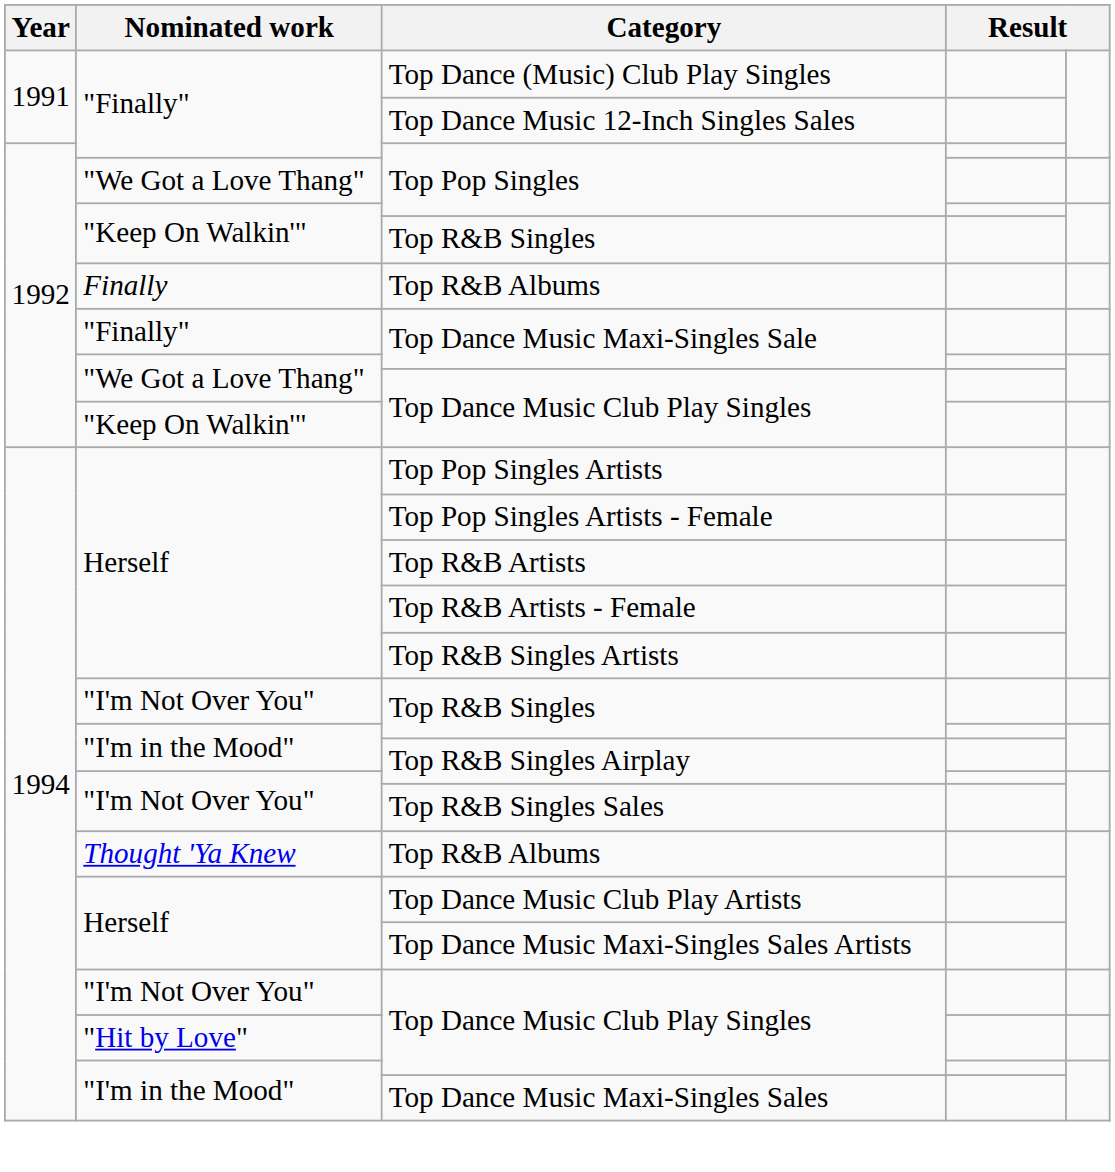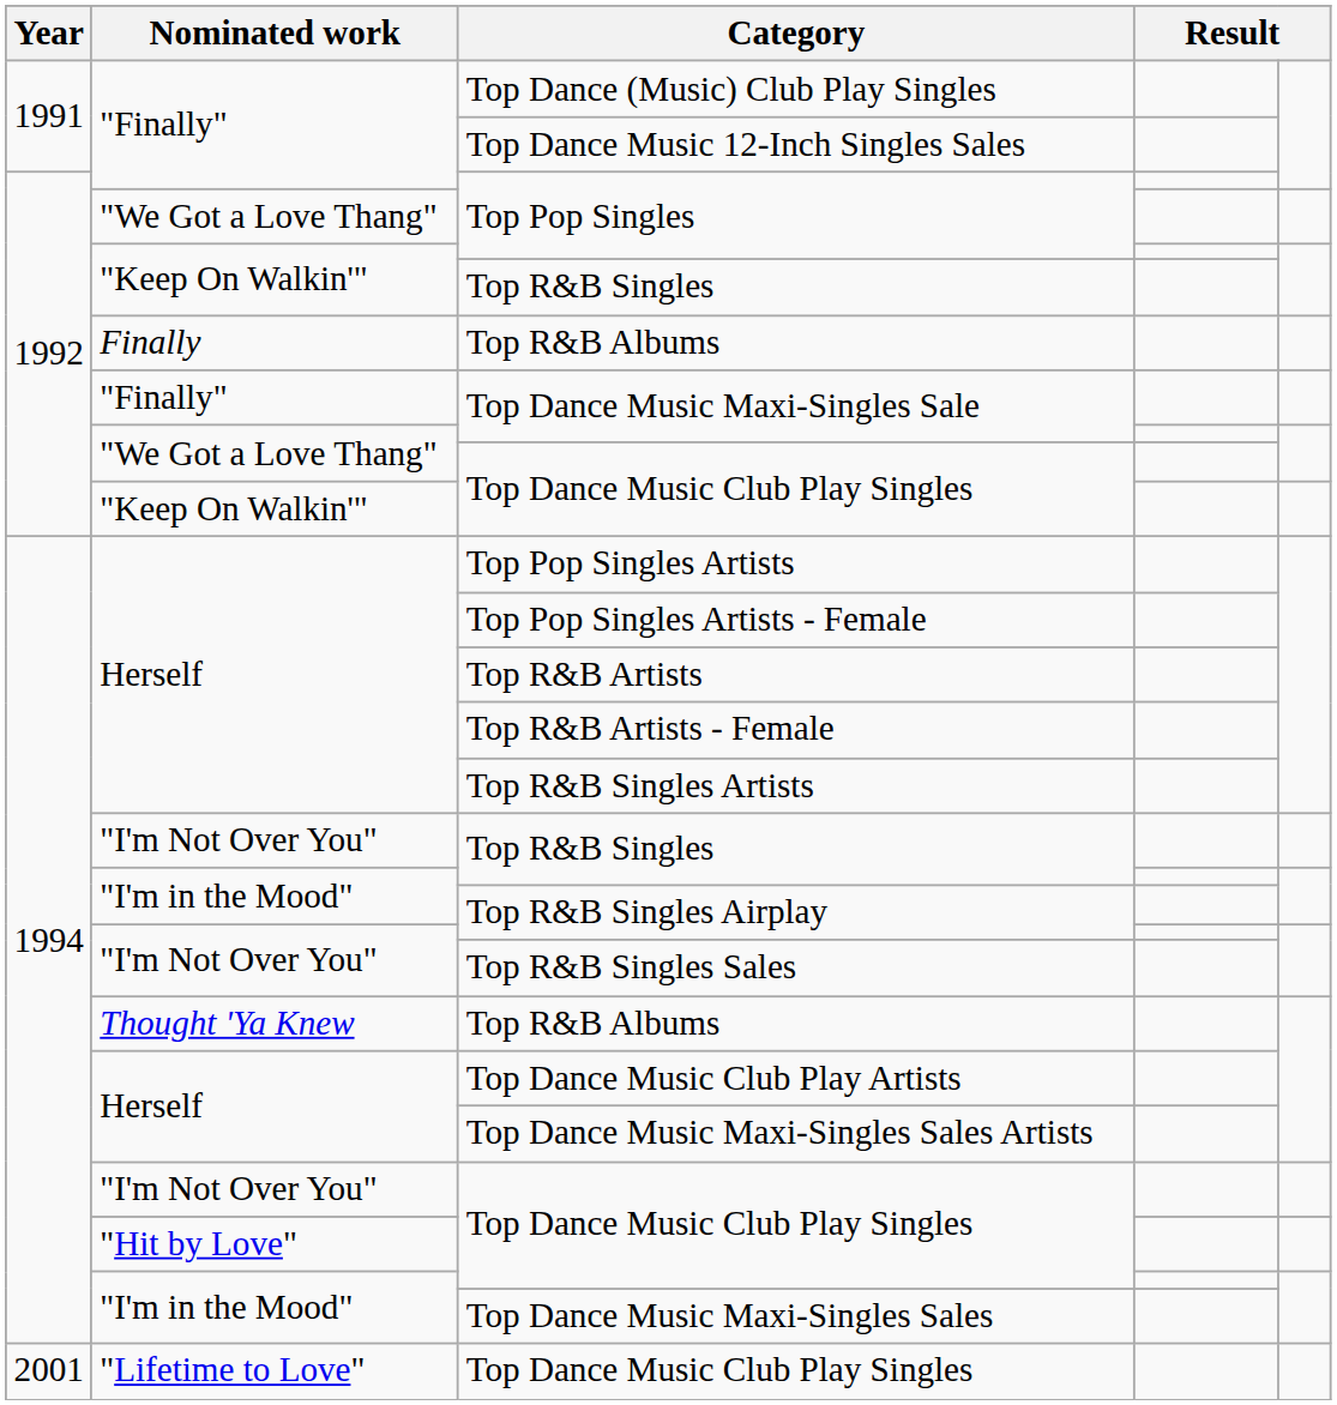+ row: 2001 | "Lifetime to Love" | Top Dance Music Club Play Singles
